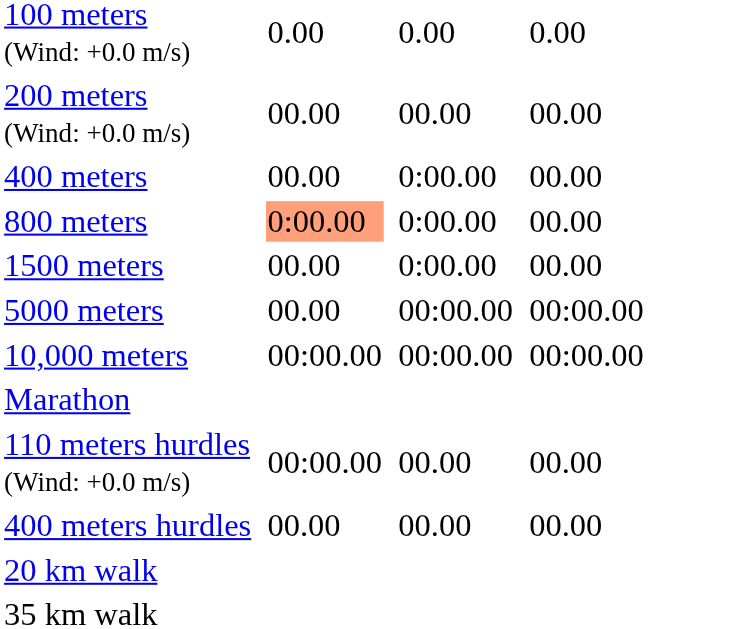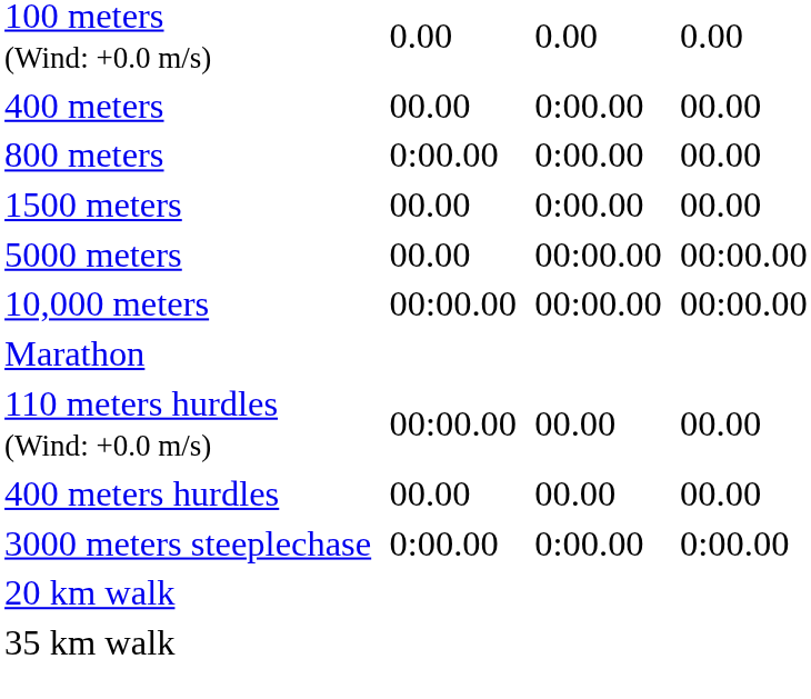- row: 200 meters (Wind: +0.0 m/s) | 00.00 | 00.00 | 00.00
800 meters | column 3: lightsalmon background -> no background
+ row: 3000 meters steeplechase | 0:00.00 | 0:00.00 | 0:00.00
